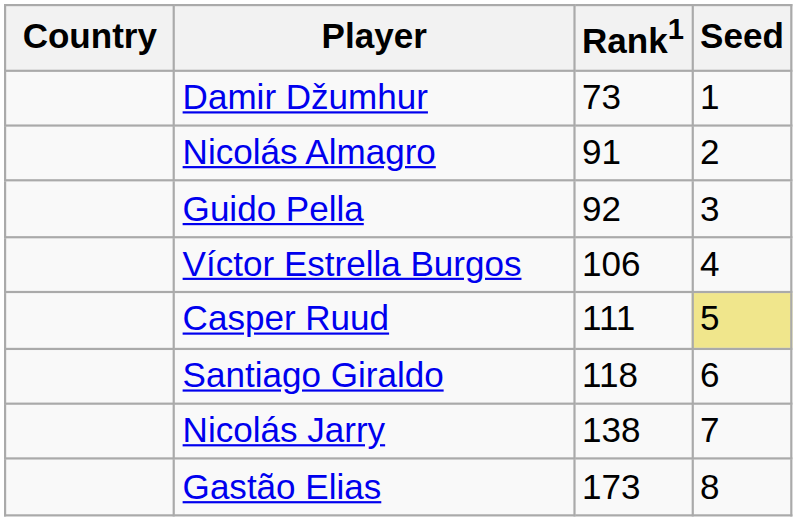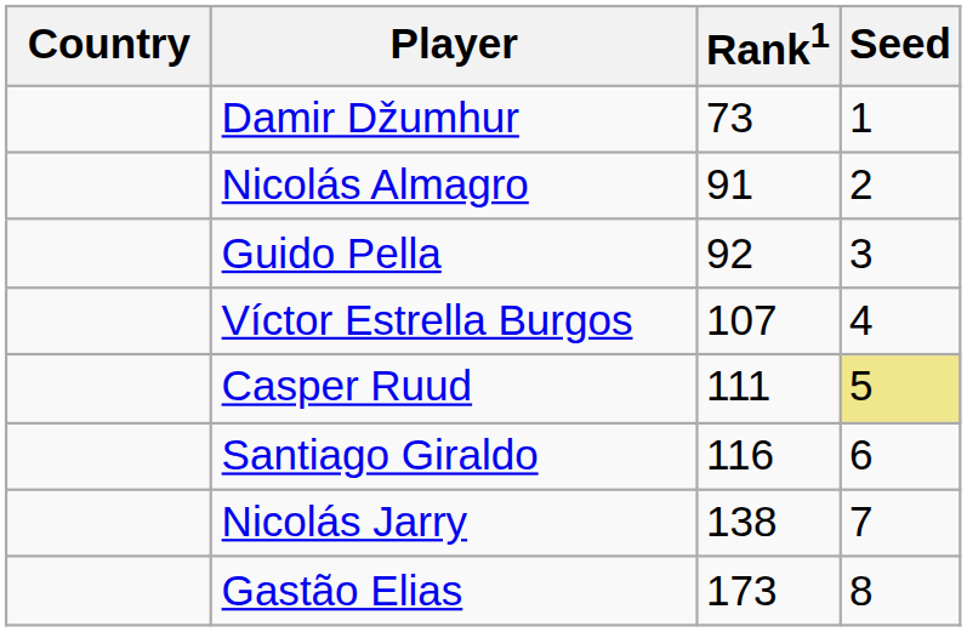Víctor Estrella Burgos | Rank1: 106 -> 107
Santiago Giraldo | Rank1: 118 -> 116
